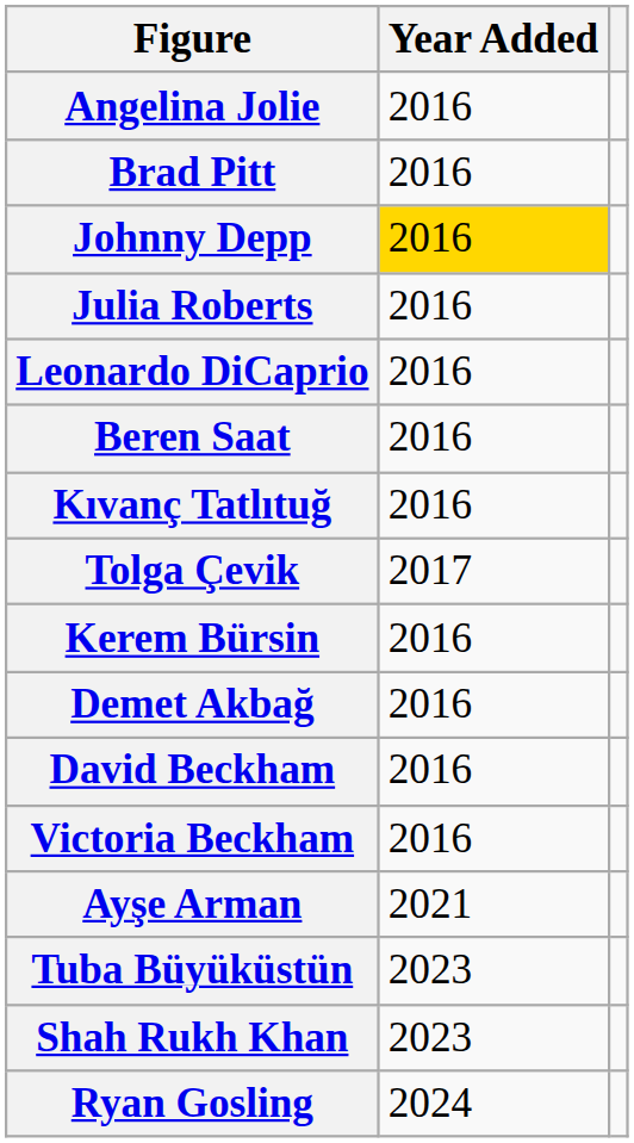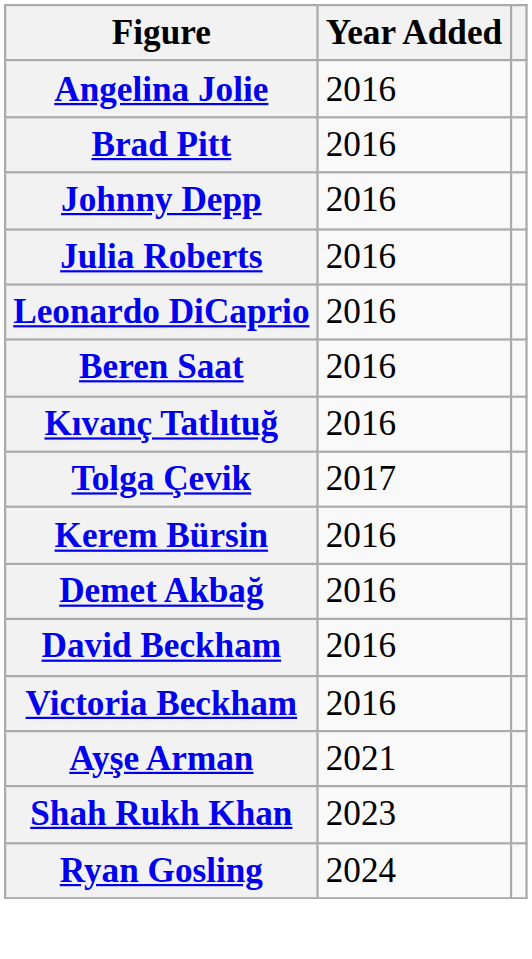Johnny Depp | Year Added: gold background -> no background
- row: Tuba Büyüküstün | 2023
